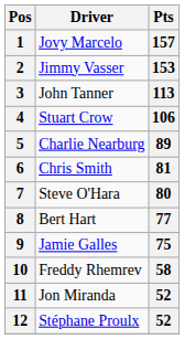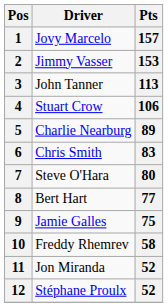6 | Pts: 81 -> 83
